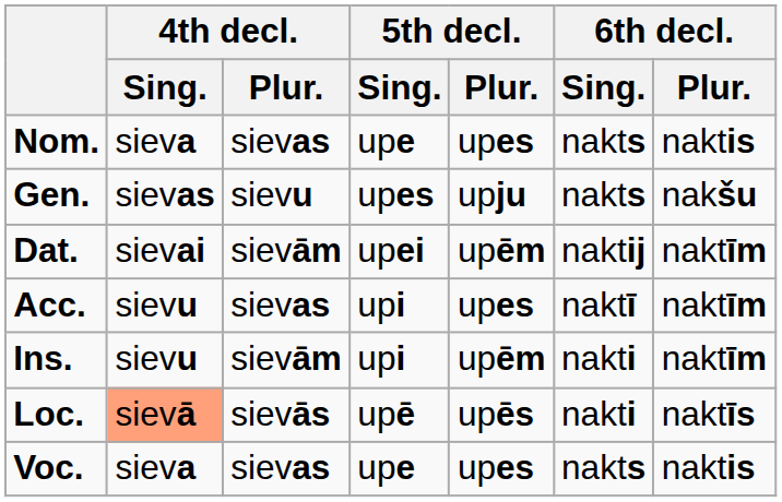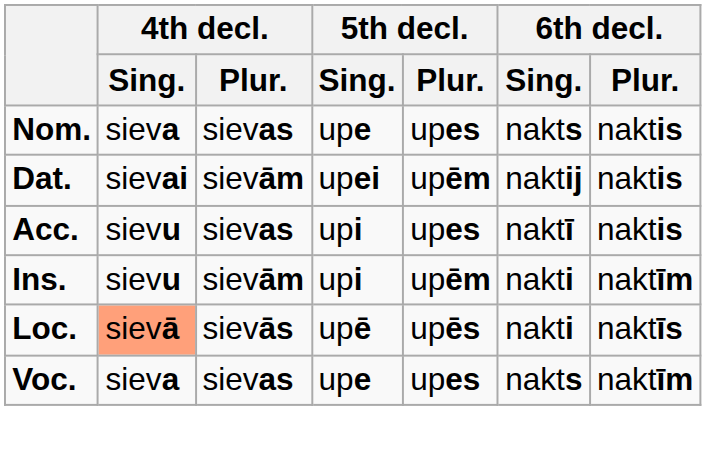- row: Gen. | sievas | sievu | upes | upju | nakts | nakšu
Dat. | 6th decl. / Plur.: naktīm -> naktis
Acc. | 6th decl. / Plur.: naktīm -> naktis
Voc. | 6th decl. / Plur.: naktis -> naktīm
